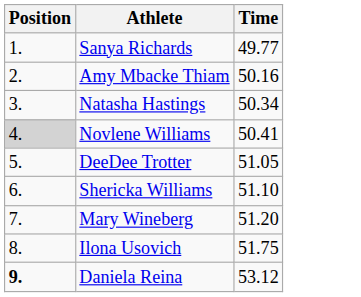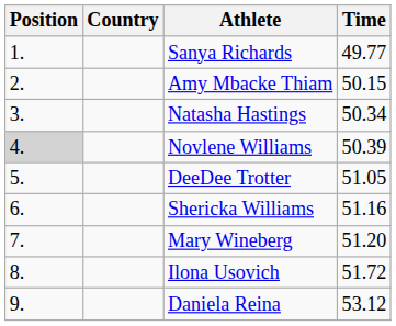+ column: Country
Amy Mbacke Thiam | Time: 50.16 -> 50.15
Novlene Williams | Time: 50.41 -> 50.39
Shericka Williams | Time: 51.10 -> 51.16
Ilona Usovich | Time: 51.75 -> 51.72
Daniela Reina | Position: bold -> normal
